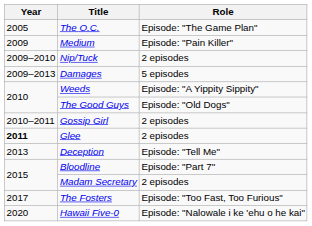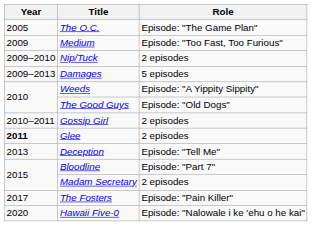Medium | Role: Episode: "Pain Killer" -> Episode: "Too Fast, Too Furious"
The Fosters | Role: Episode: "Too Fast, Too Furious" -> Episode: "Pain Killer"
